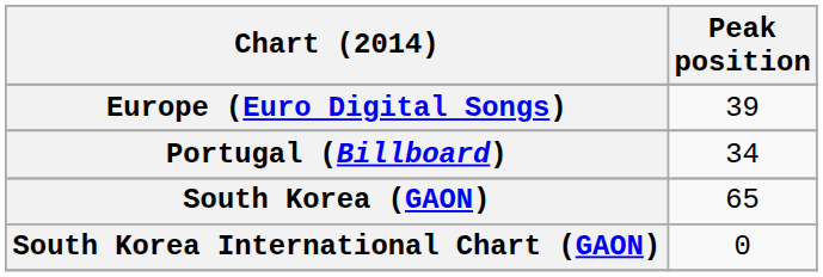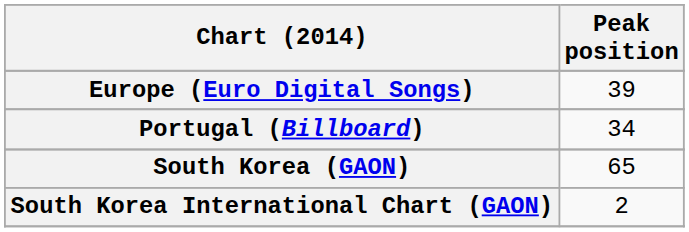South Korea International Chart (GAON) | Peak position: 0 -> 2
